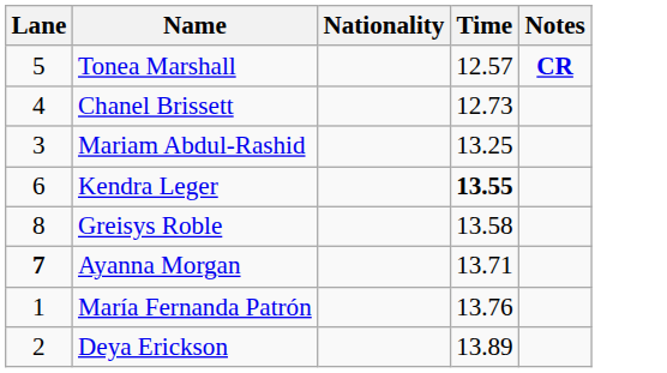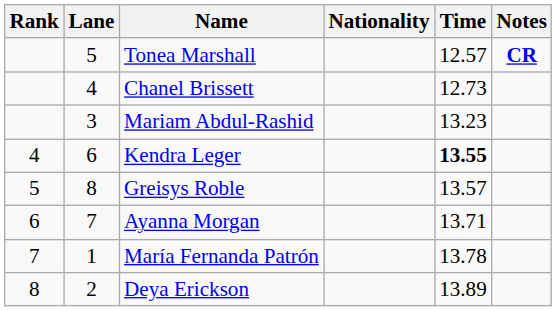+ column: Rank | 4 | 5 | 6 | 7 | 8
Mariam Abdul-Rashid | Time: 13.25 -> 13.23
Greisys Roble | Time: 13.58 -> 13.57
Ayanna Morgan | Lane: bold -> normal
María Fernanda Patrón | Time: 13.76 -> 13.78
